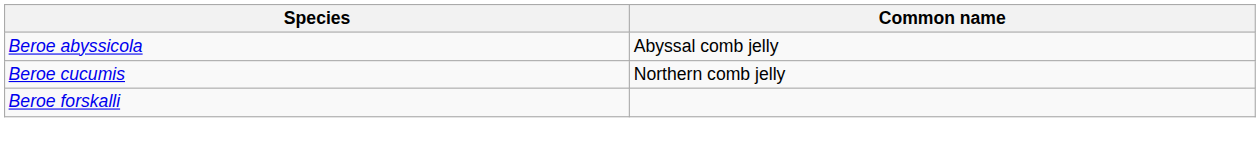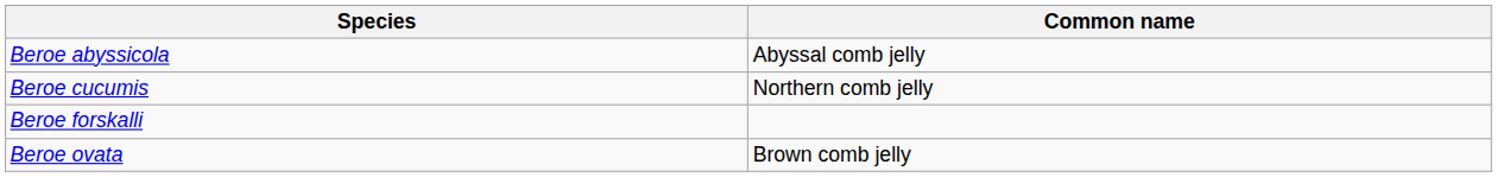+ row: Beroe ovata | Brown comb jelly
